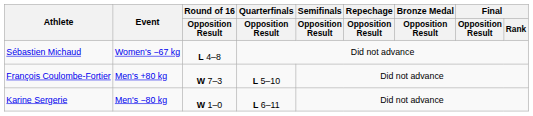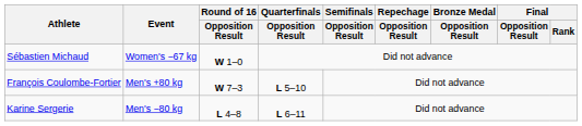Sébastien Michaud | Round of 16 / Opposition Result: L 4–8 -> W 1–0
Karine Sergerie | Round of 16 / Opposition Result: W 1–0 -> L 4–8
